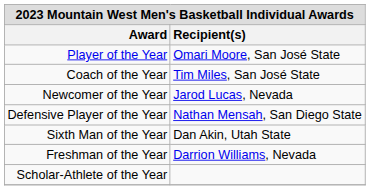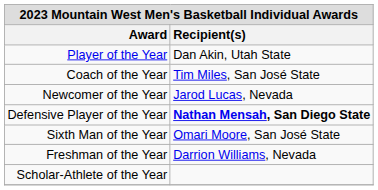Player of the Year | Recipient(s): Omari Moore, San José State -> Dan Akin, Utah State
Defensive Player of the Year | Recipient(s): normal -> bold
Sixth Man of the Year | Recipient(s): Dan Akin, Utah State -> Omari Moore, San José State
